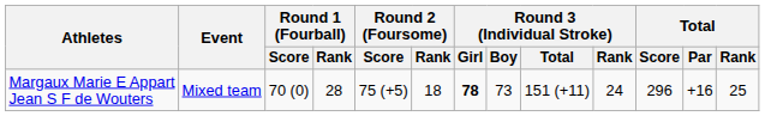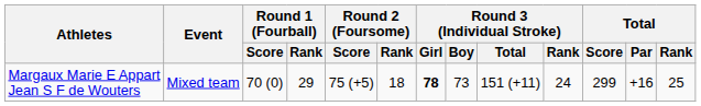Margaux Marie E Appart Jean S F de Wouters | Round 1 (Fourball) / Rank: 28 -> 29
Margaux Marie E Appart Jean S F de Wouters | Total / Score: 296 -> 299
